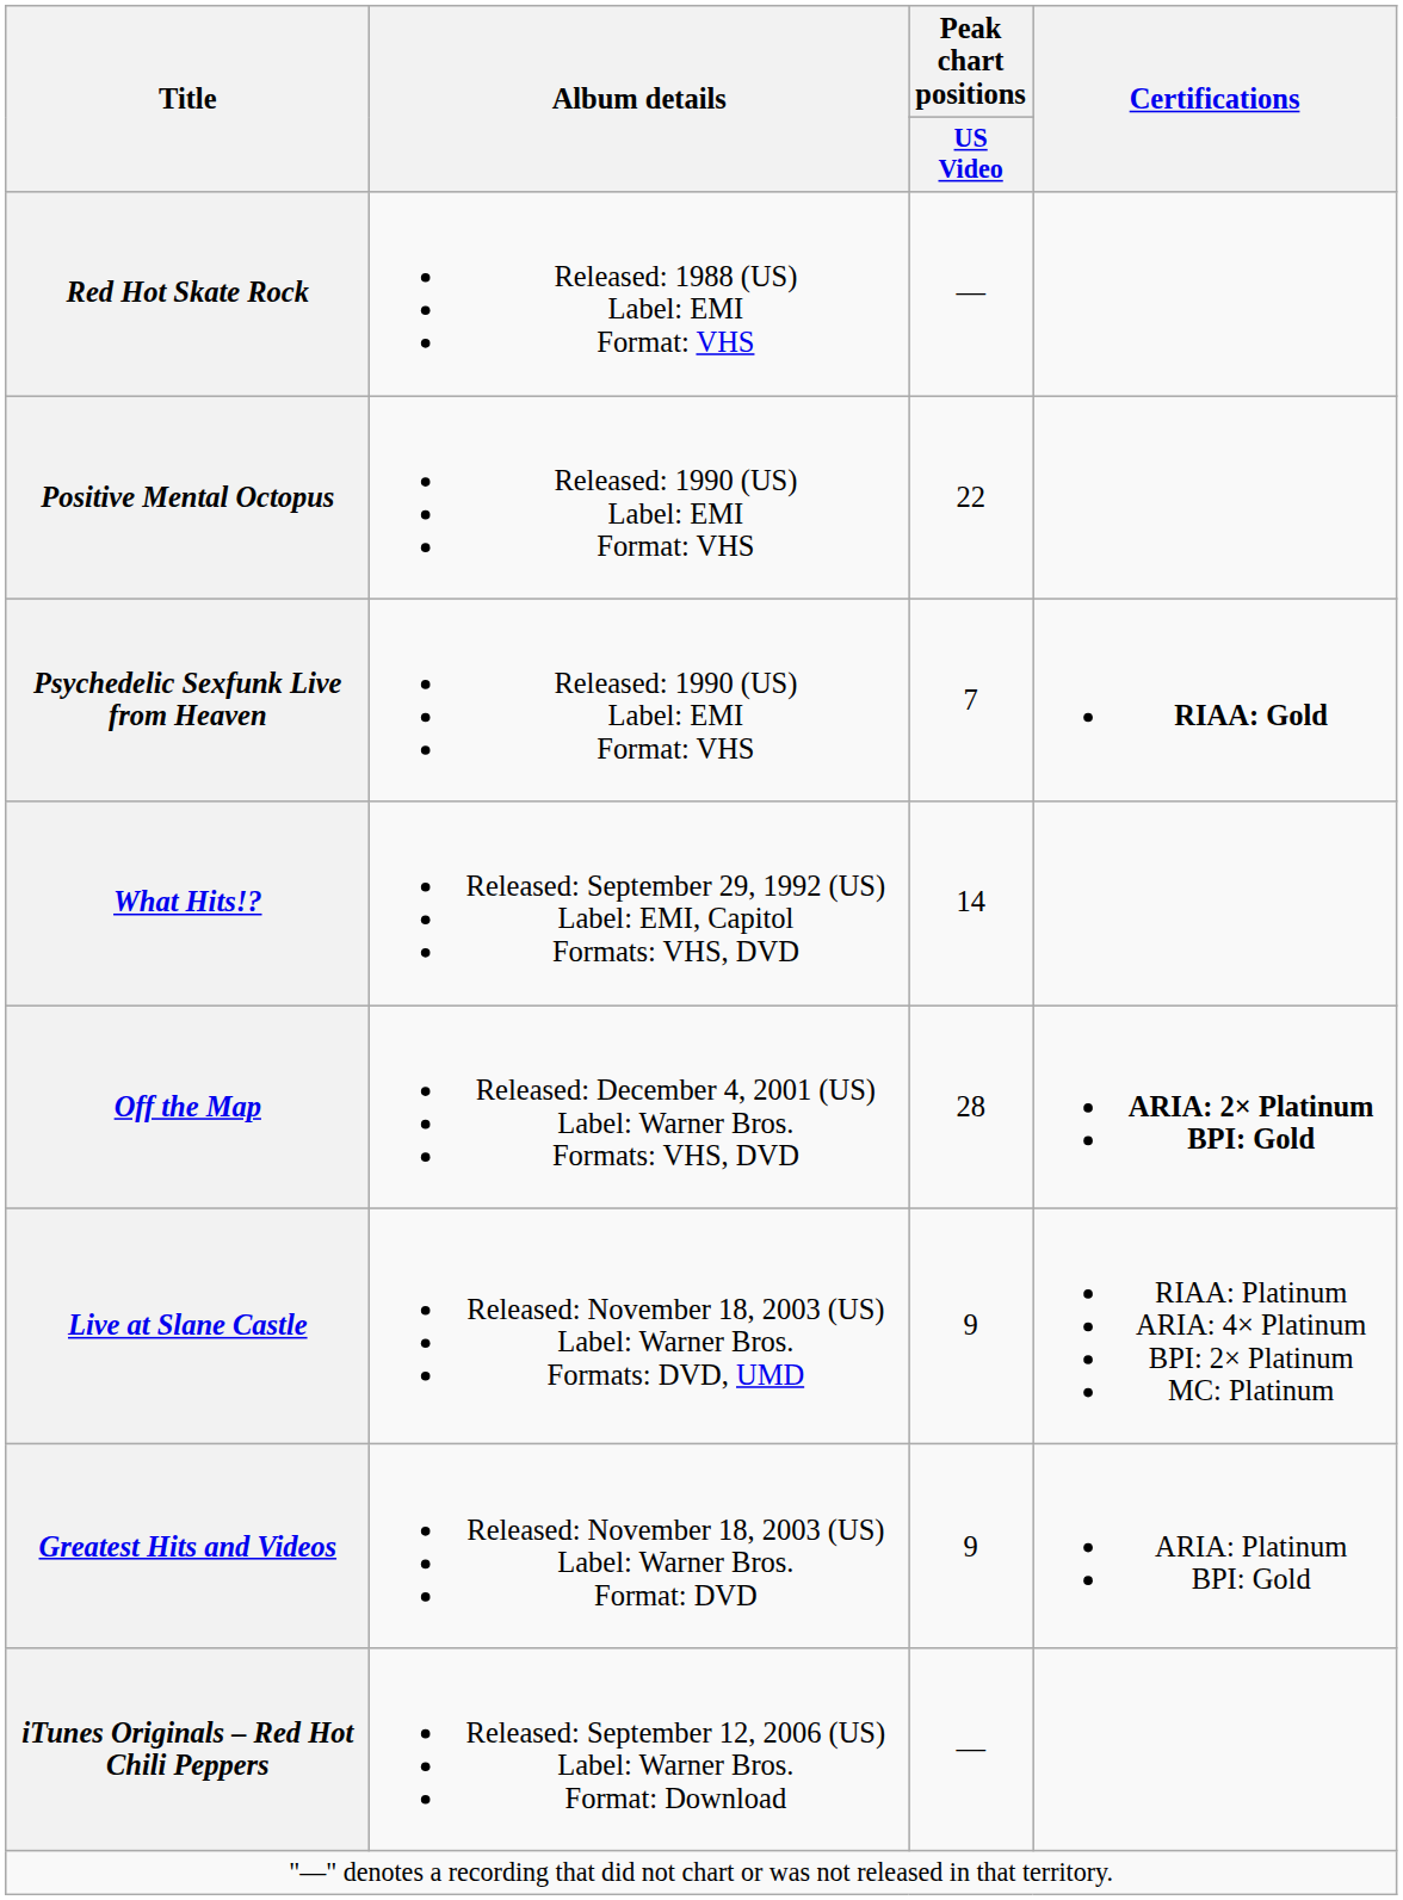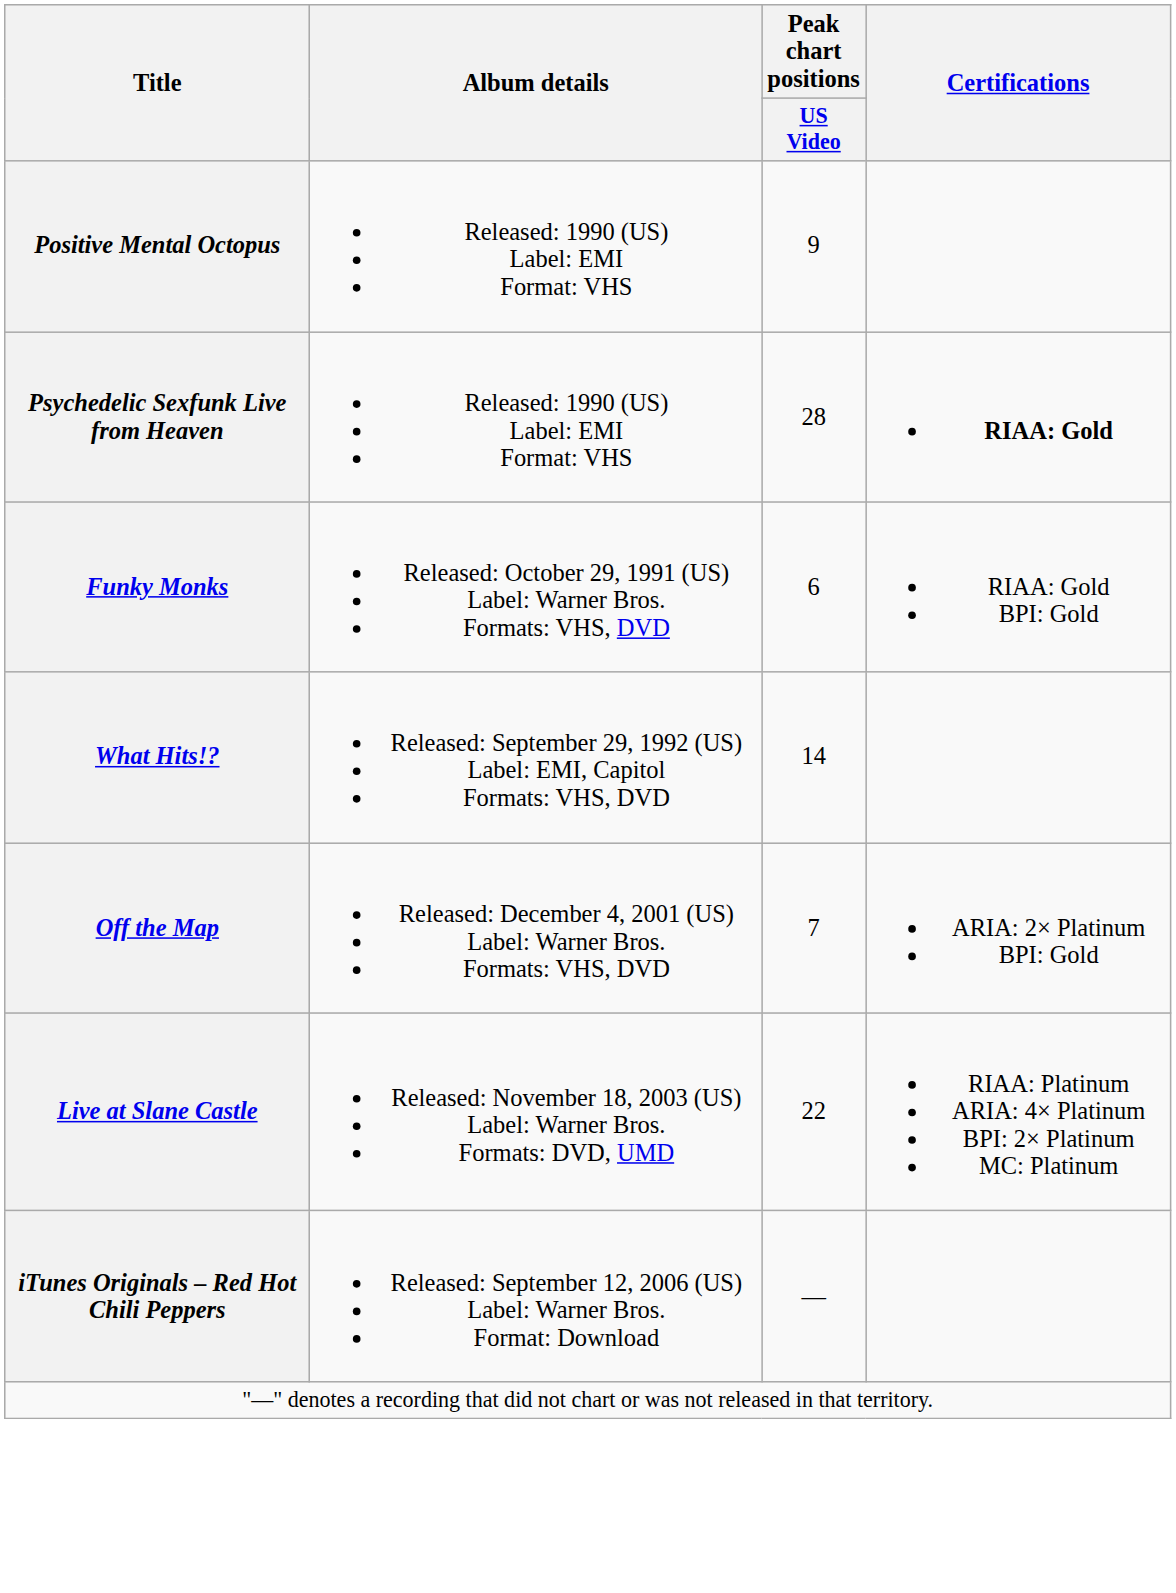- row: Red Hot Skate Rock | Released: 1988 (US) Label: EMI Format: VHS | —
Positive Mental Octopus | Peak chart positions / US Video: 22 -> 9
Psychedelic Sexfunk Live from Heaven | Peak chart positions / US Video: 7 -> 28
+ row: Funky Monks | Released: October 29, 1991 (US) Label: Warner Bros. Formats: VHS, DVD | 6 | RIAA: Gold BPI: Gold
Off the Map | Peak chart positions / US Video: 28 -> 7
Off the Map | Certifications: bold -> normal
Live at Slane Castle | Peak chart positions / US Video: 9 -> 22
- row: Greatest Hits and Videos | Released: November 18, 2003 (US) Label: Warner Bros. Format: DVD | 9 | ARIA: Platinum BPI: Gold
